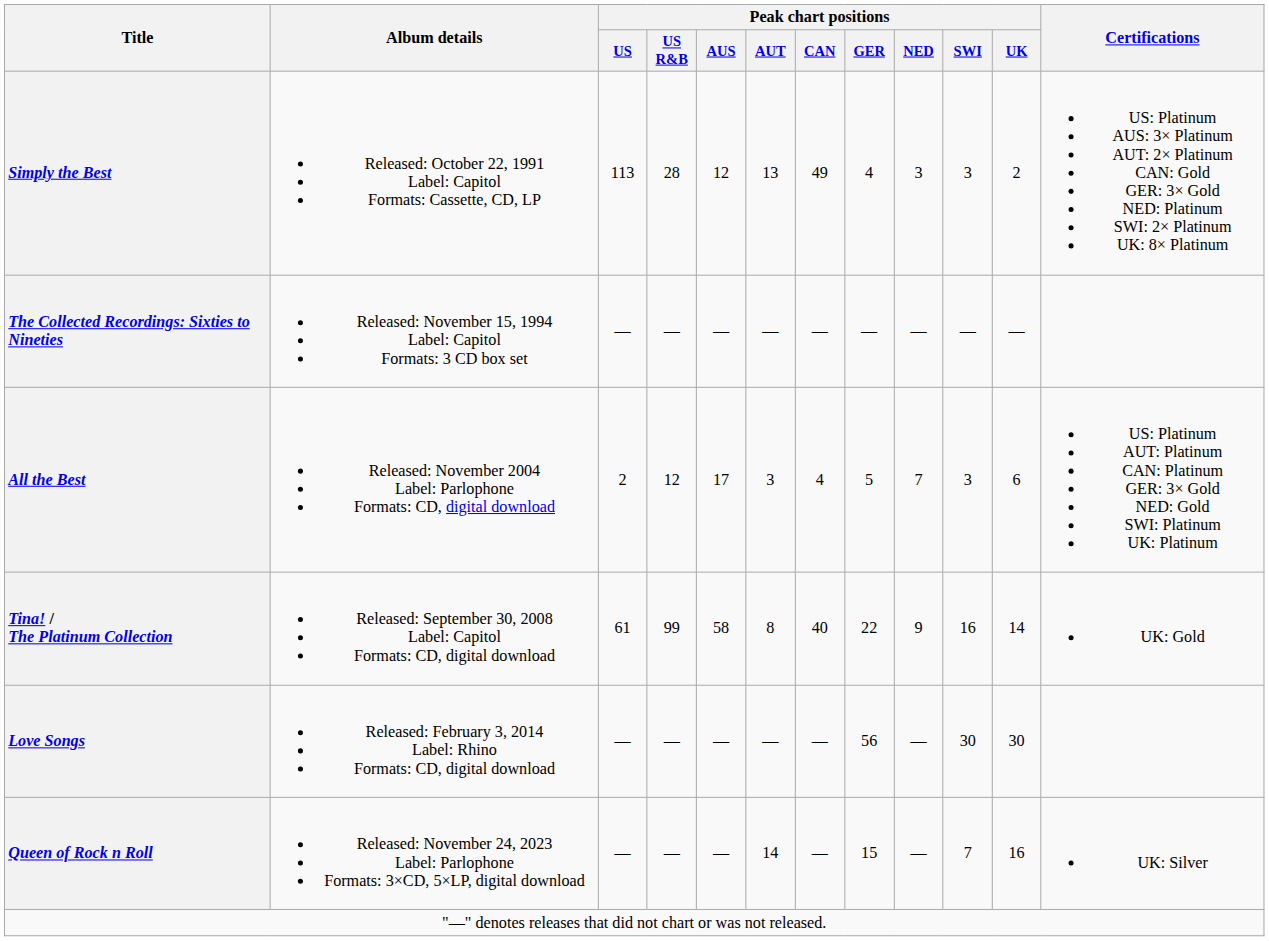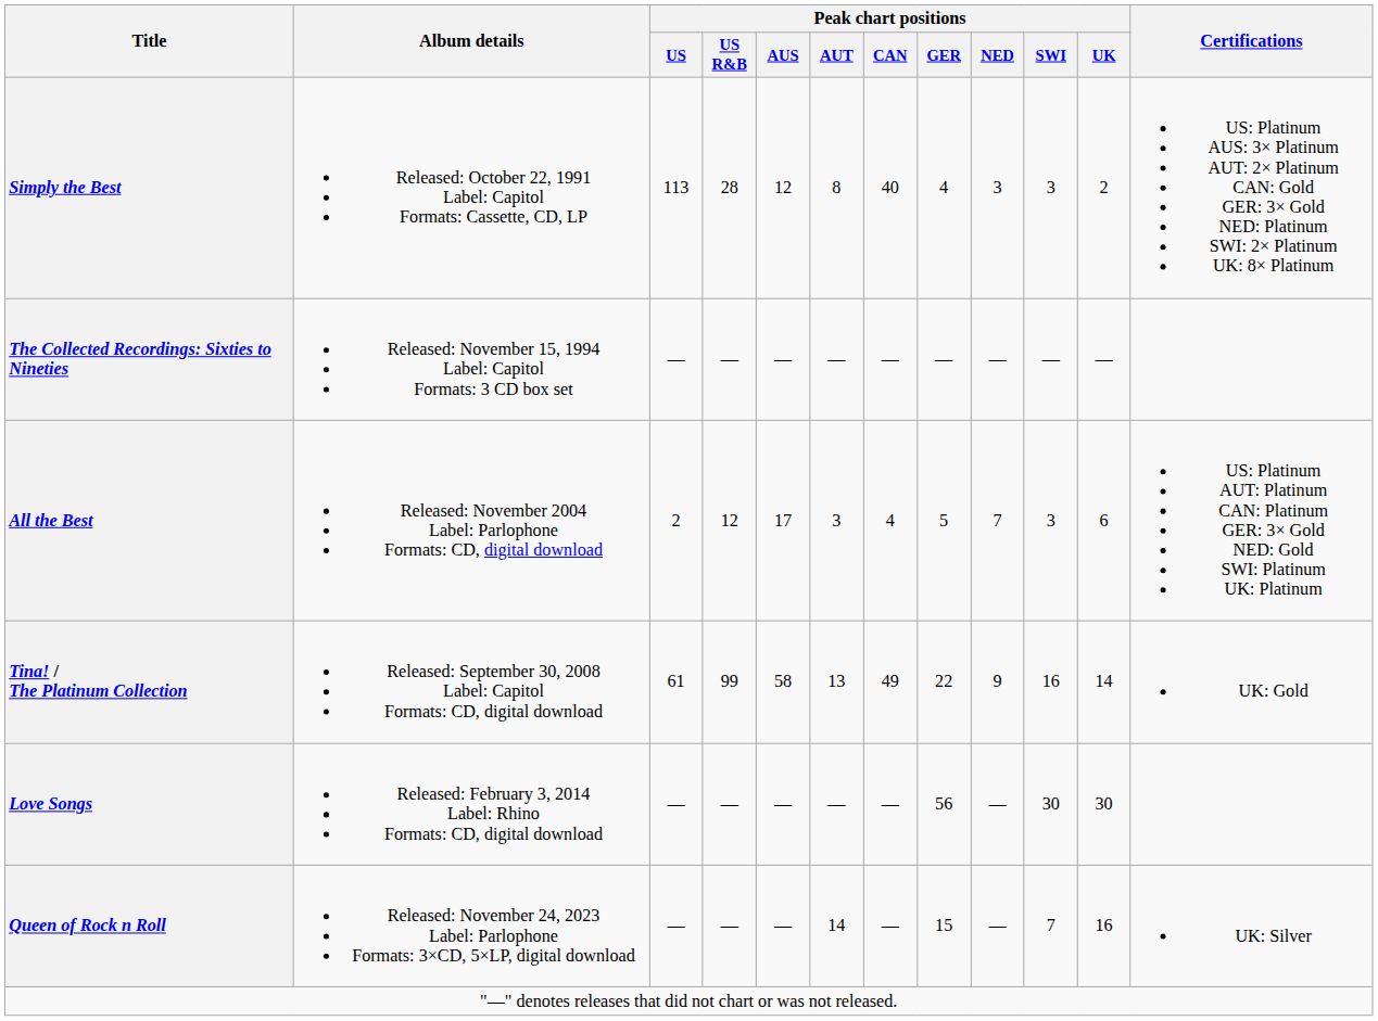Simply the Best | Peak chart positions / AUT: 13 -> 8
Simply the Best | Peak chart positions / CAN: 49 -> 40
Tina! / The Platinum Collection | Peak chart positions / AUT: 8 -> 13
Tina! / The Platinum Collection | Peak chart positions / CAN: 40 -> 49
